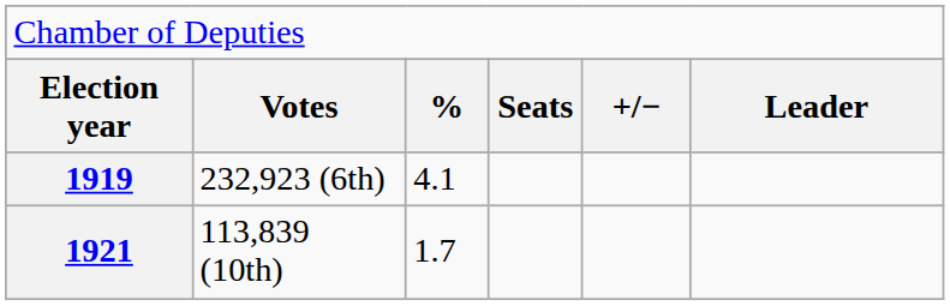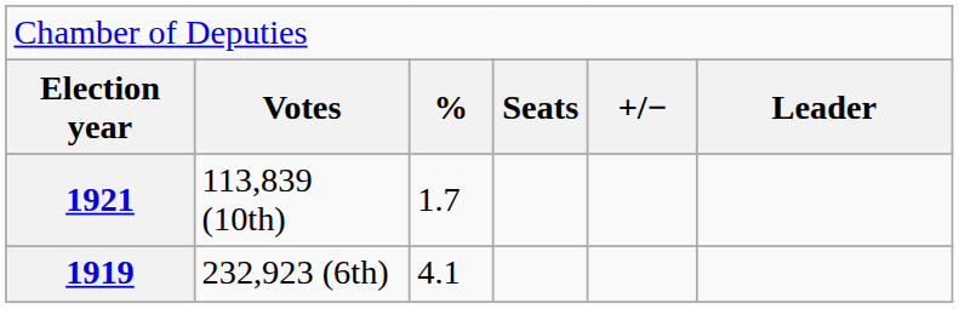rows swapped: 1919 <-> 1921
